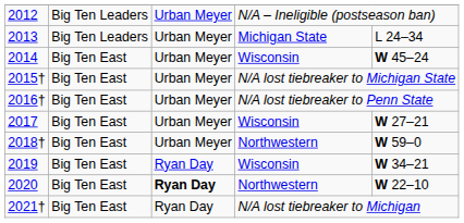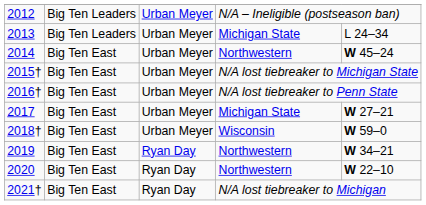2014 | column 4: Wisconsin -> Northwestern
2017 | column 4: Wisconsin -> Michigan State
2018† | column 4: Northwestern -> Wisconsin
2019 | column 4: Wisconsin -> Northwestern
2020 | column 3: bold -> normal
